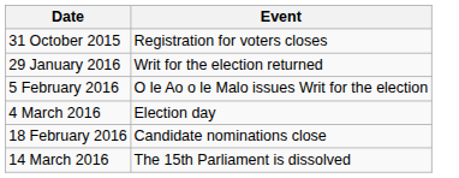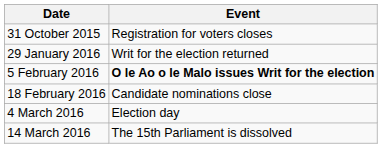5 February 2016 | Event: normal -> bold
rows swapped: 18 February 2016 <-> 4 March 2016
